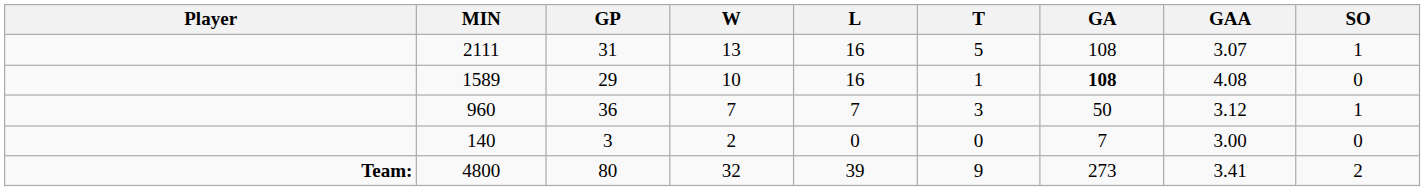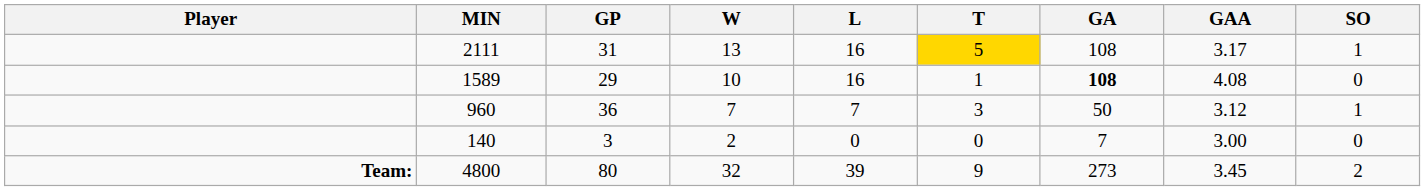2111 | T: no background -> gold background
2111 | GAA: 3.07 -> 3.17
4800 | GAA: 3.41 -> 3.45
